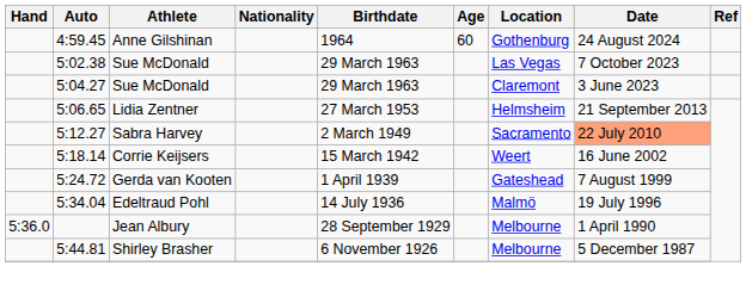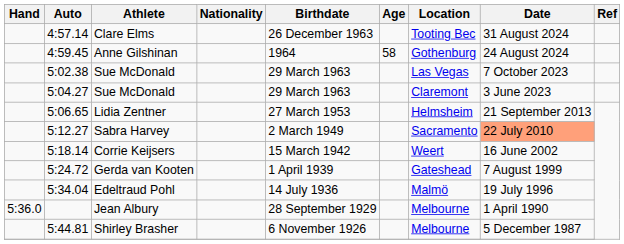+ row: 4:57.14 | Clare Elms | 26 December 1963 | Tooting Bec | 31 August 2024
Anne Gilshinan | Age: 60 -> 58
